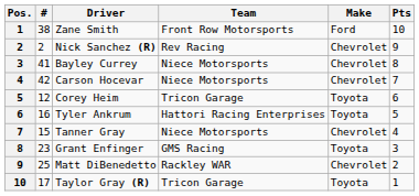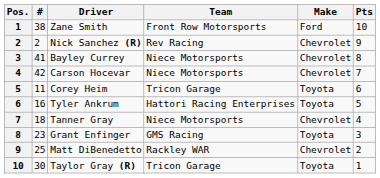Corey Heim | #: 12 -> 11
Tanner Gray | #: 15 -> 18
Taylor Gray (R) | #: 17 -> 30
